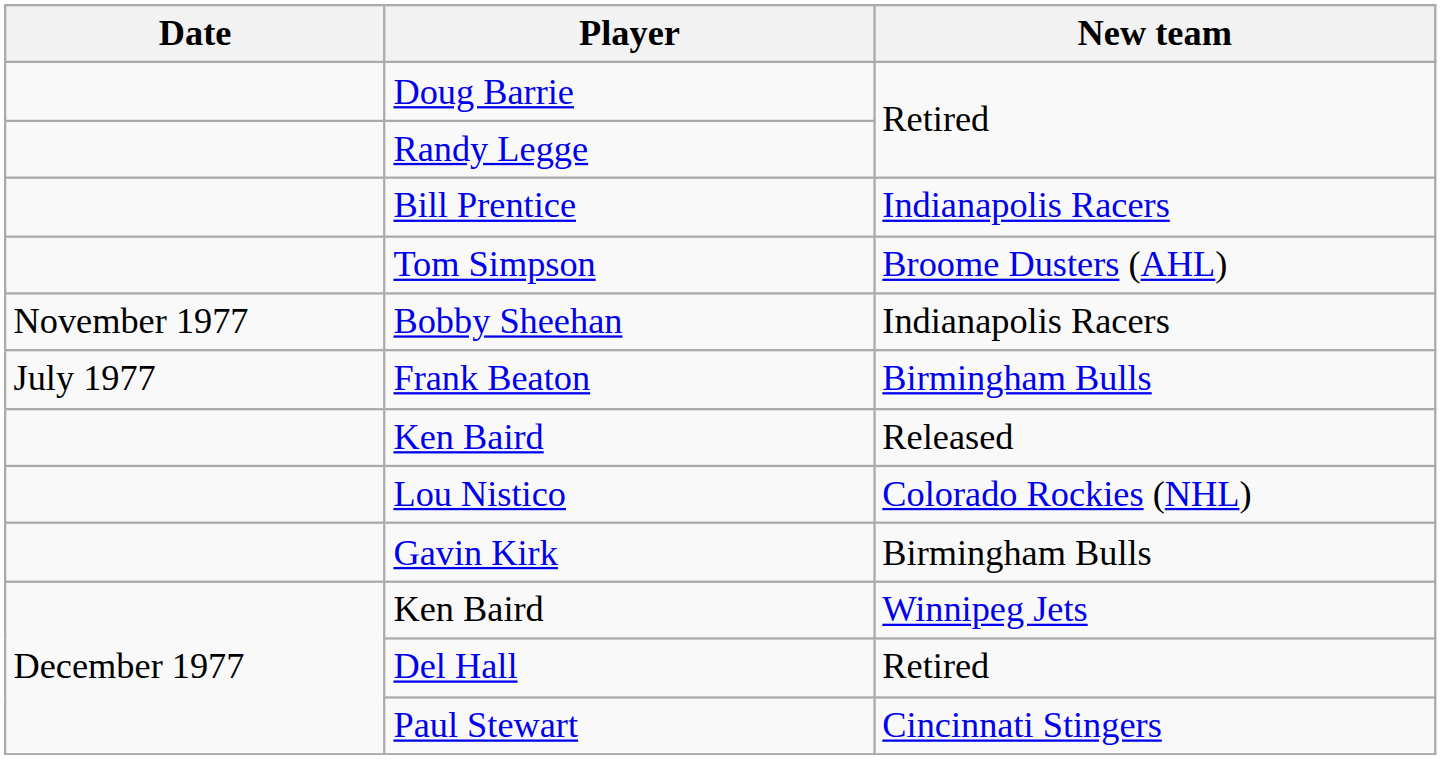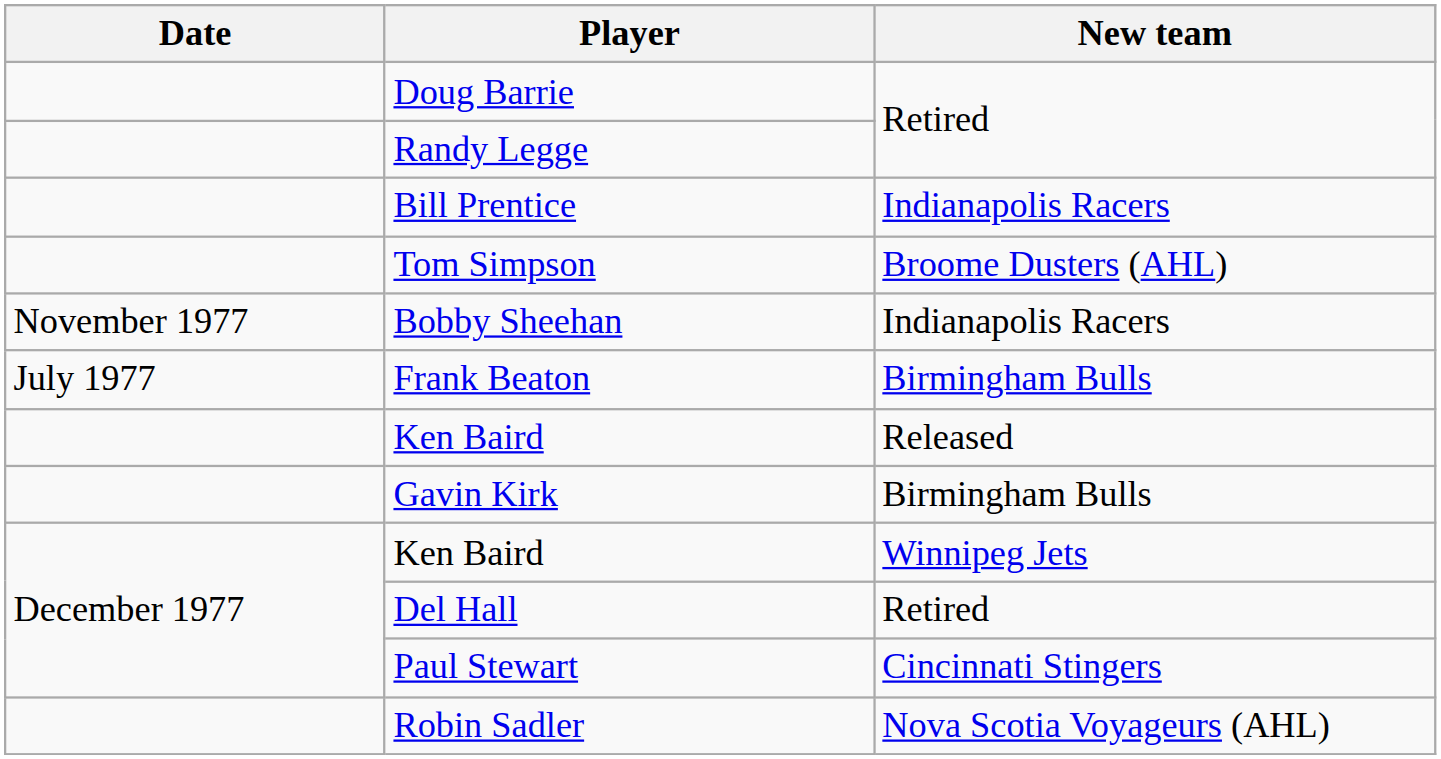- row: Lou Nistico | Colorado Rockies (NHL)
+ row: Robin Sadler | Nova Scotia Voyageurs (AHL)
